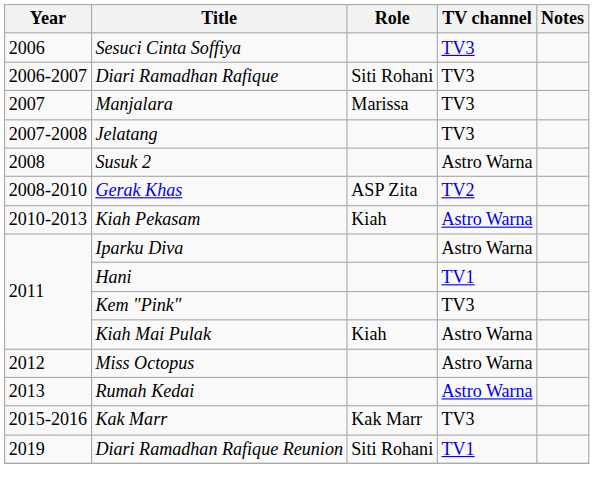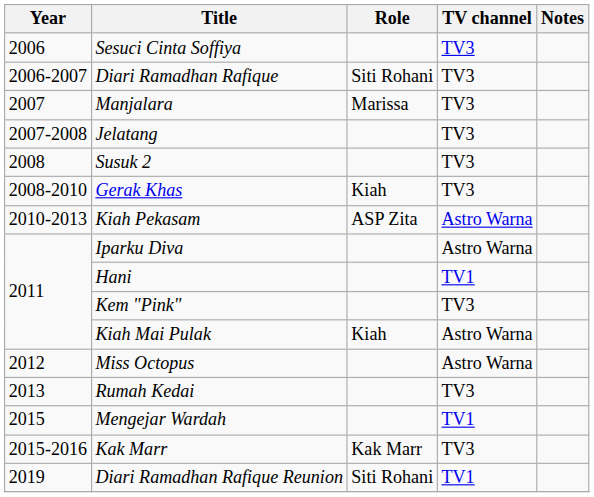Susuk 2 | TV channel: Astro Warna -> TV3
Gerak Khas | Role: ASP Zita -> Kiah
Gerak Khas | TV channel: TV2 -> TV3
Kiah Pekasam | Role: Kiah -> ASP Zita
Rumah Kedai | TV channel: Astro Warna -> TV3
+ row: 2015 | Mengejar Wardah | TV1
